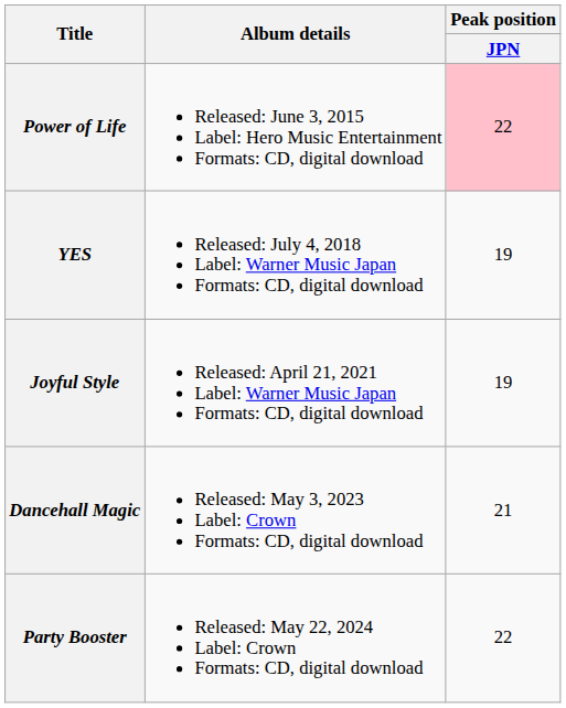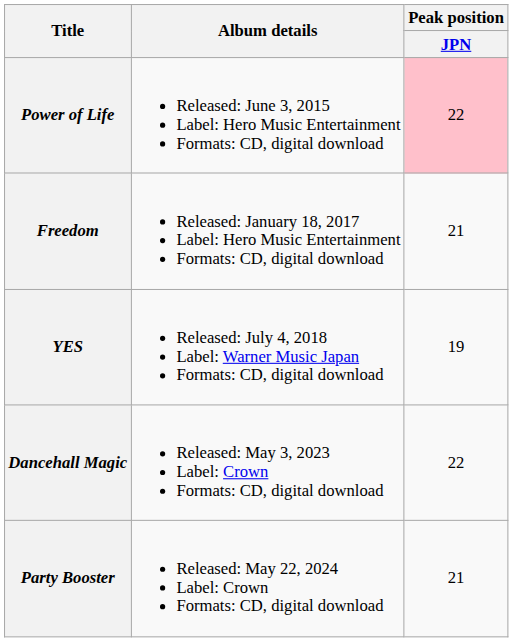+ row: Freedom | Released: January 18, 2017 Label: Hero Music Entertainment Formats: CD, digital download | 21
- row: Joyful Style | Released: April 21, 2021 Label: Warner Music Japan Formats: CD, digital download | 19
Dancehall Magic | Peak position / JPN: 21 -> 22
Party Booster | Peak position / JPN: 22 -> 21
